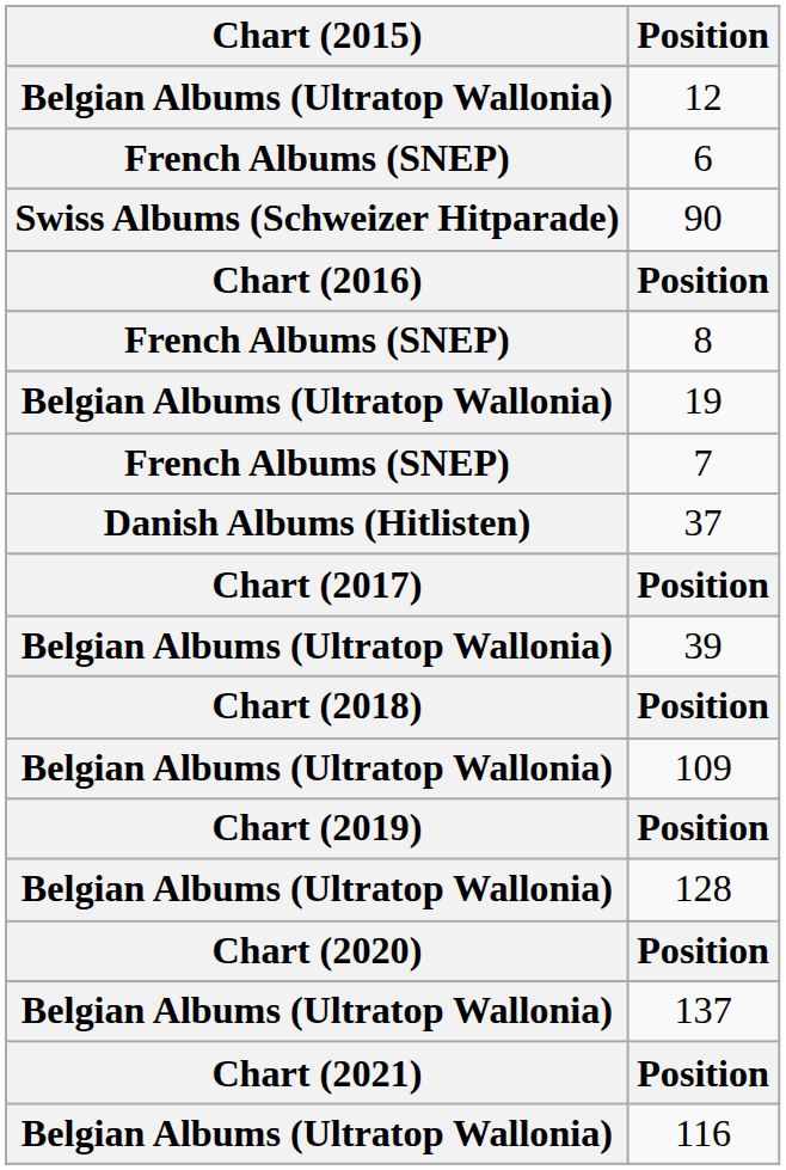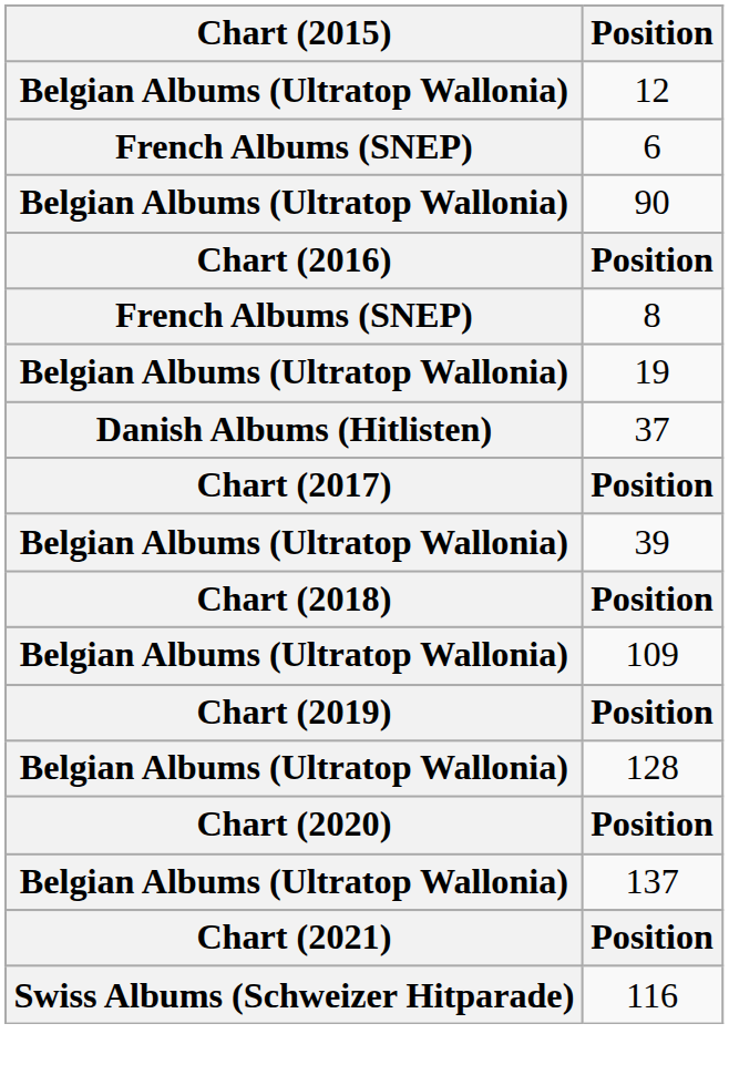90 | Chart (2015): Swiss Albums (Schweizer Hitparade) -> Belgian Albums (Ultratop Wallonia)
- row: French Albums (SNEP) | 7
116 | Chart (2015): Belgian Albums (Ultratop Wallonia) -> Swiss Albums (Schweizer Hitparade)
